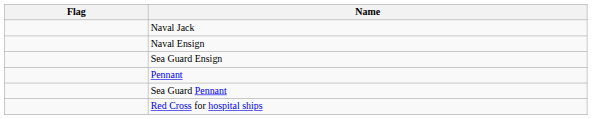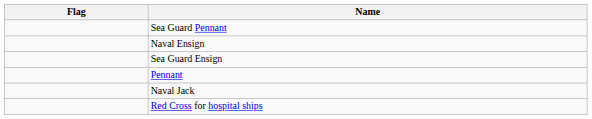rows swapped: Naval Jack <-> Sea Guard Pennant
